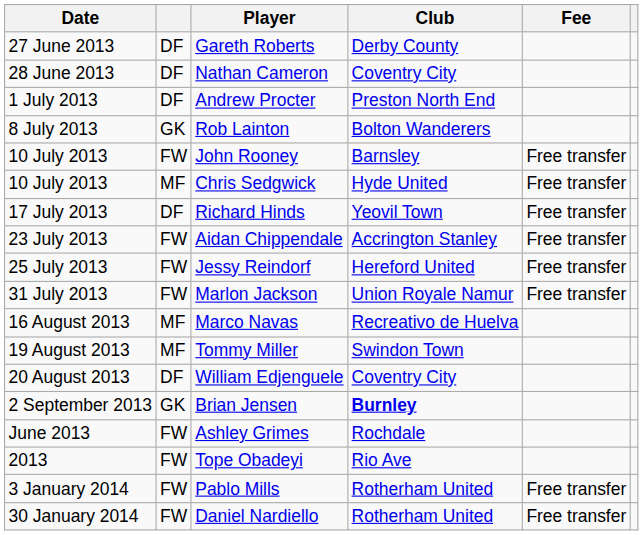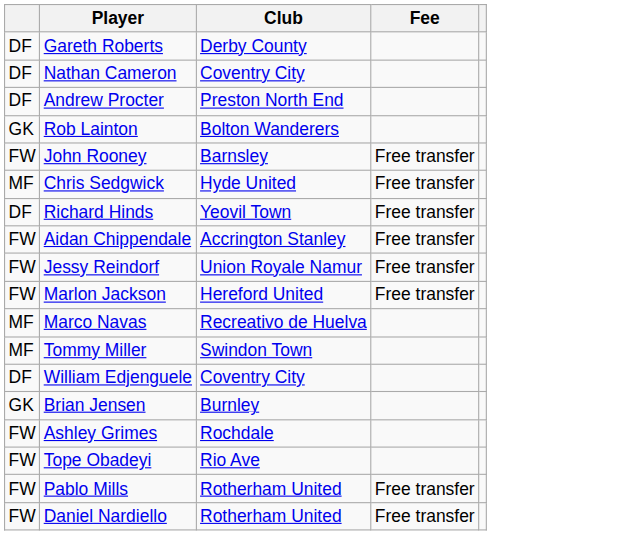- column: Date | 27 June 2013 | 28 June 2013 | 1 July 2013 | 8 July 2013 | 10 July 2013 | 10 July 2013 | 17 July 2013 | 23 July 2013 | 25 July 2013 | 31 July 2013 | 16 August 2013 | 19 August 2013 | 20 August 2013 | 2 September 2013 | June 2013 | 2013 | 3 January 2014 | 30 January 2014
Jessy Reindorf | Club: Hereford United -> Union Royale Namur
Marlon Jackson | Club: Union Royale Namur -> Hereford United
Brian Jensen | Club: bold -> normal
